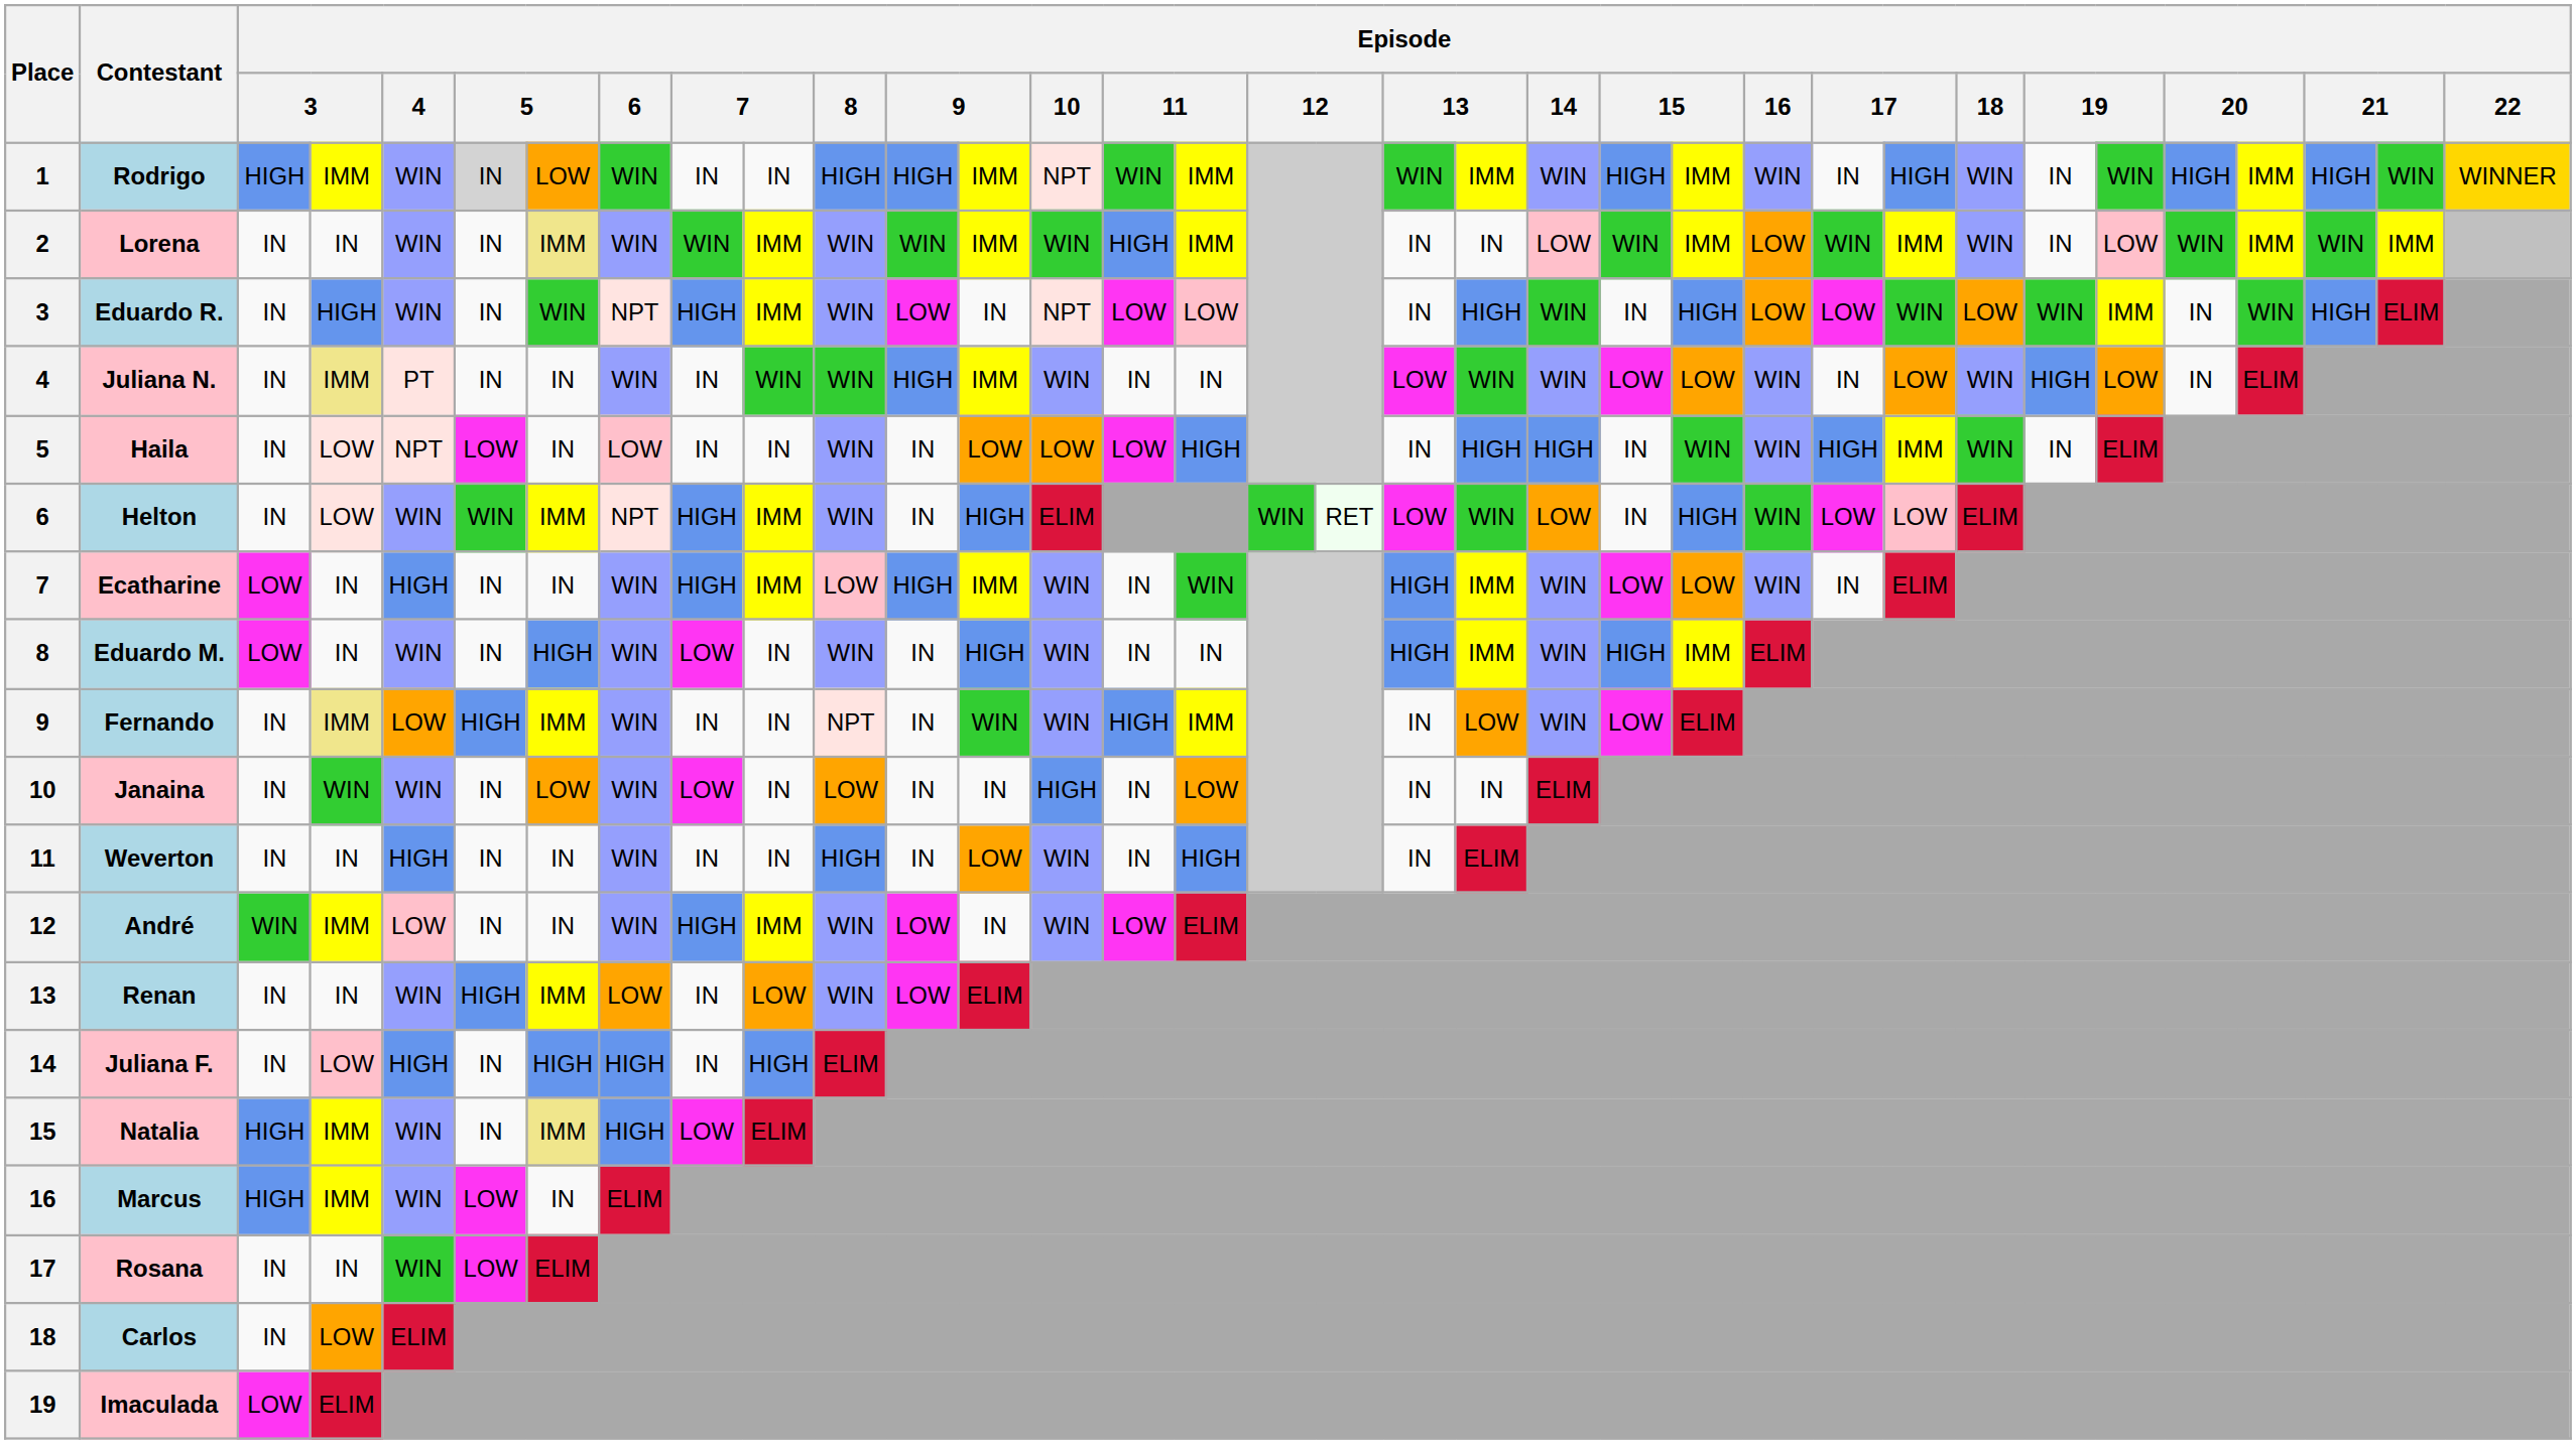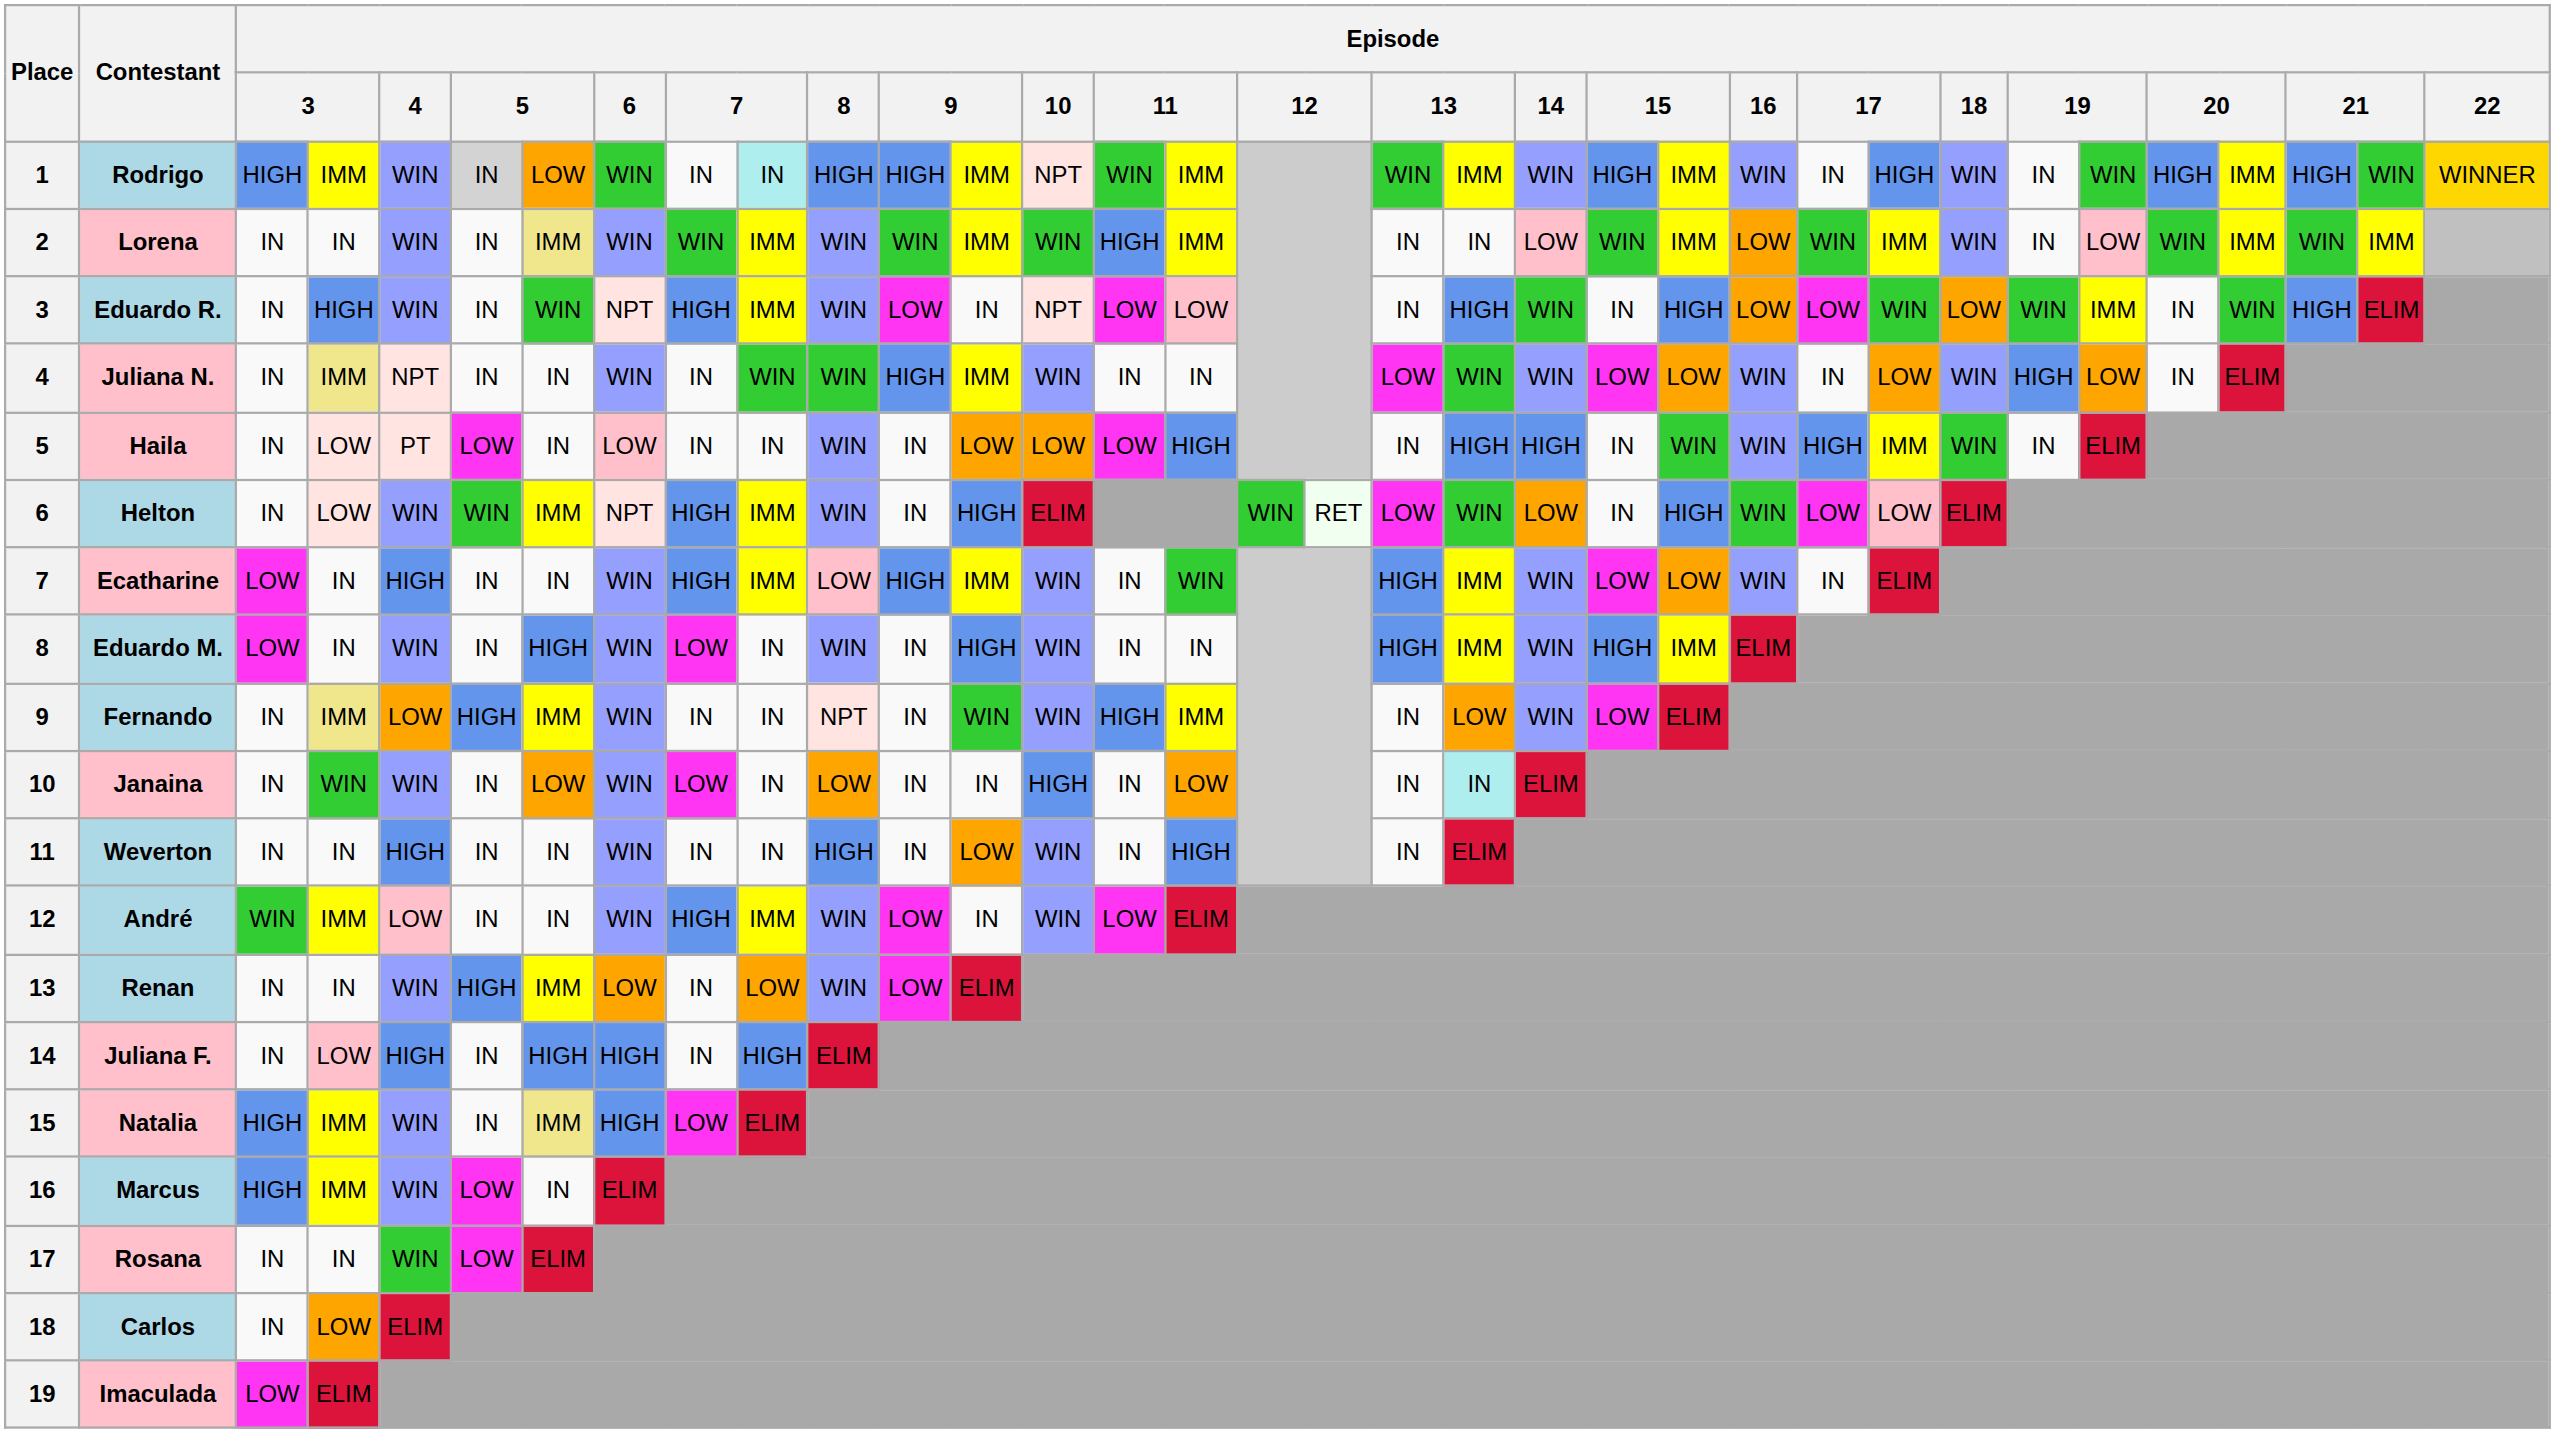Rodrigo | column 10: no background -> paleturquoise background
Juliana N. | Episode / 4: PT -> NPT
Haila | Episode / 4: NPT -> PT
Janaina | column 20: no background -> paleturquoise background
